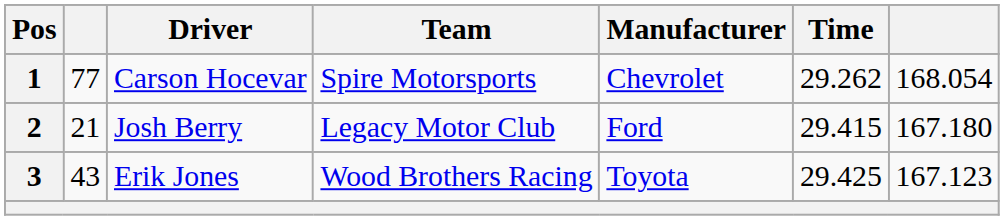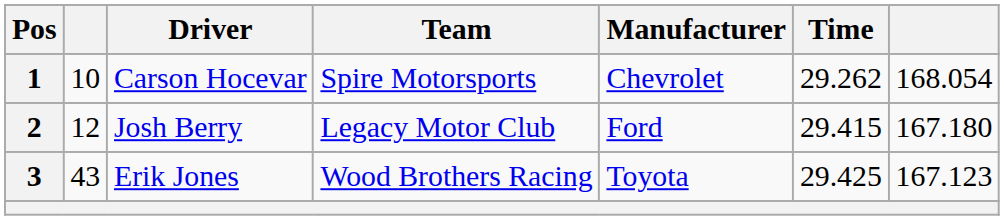1 | column 2: 77 -> 10
2 | column 2: 21 -> 12
